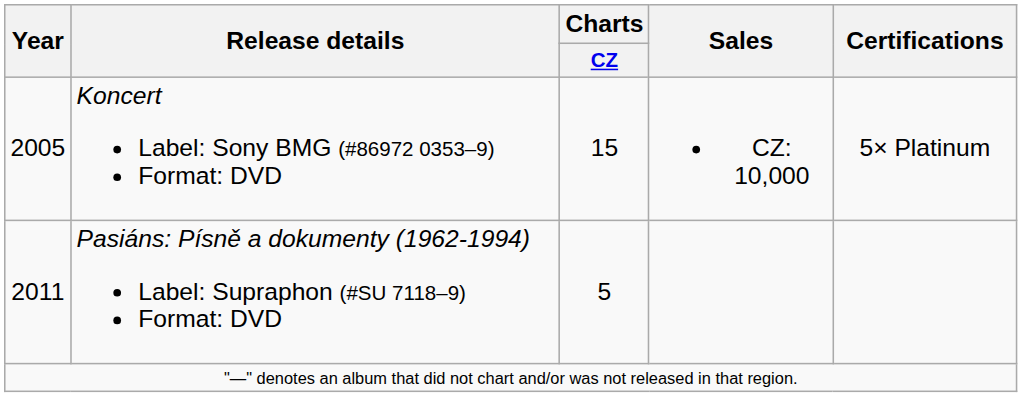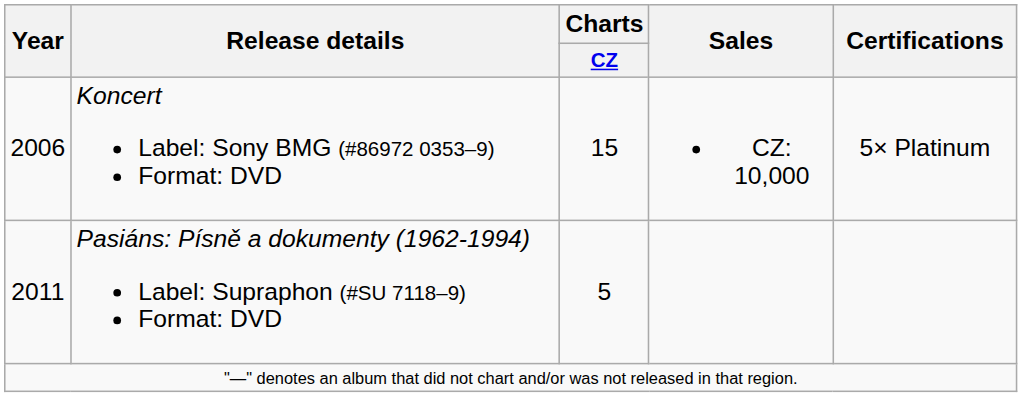Koncert Label: Sony BMG (#86972 0353–9) Format: DVD | Year: 2005 -> 2006
